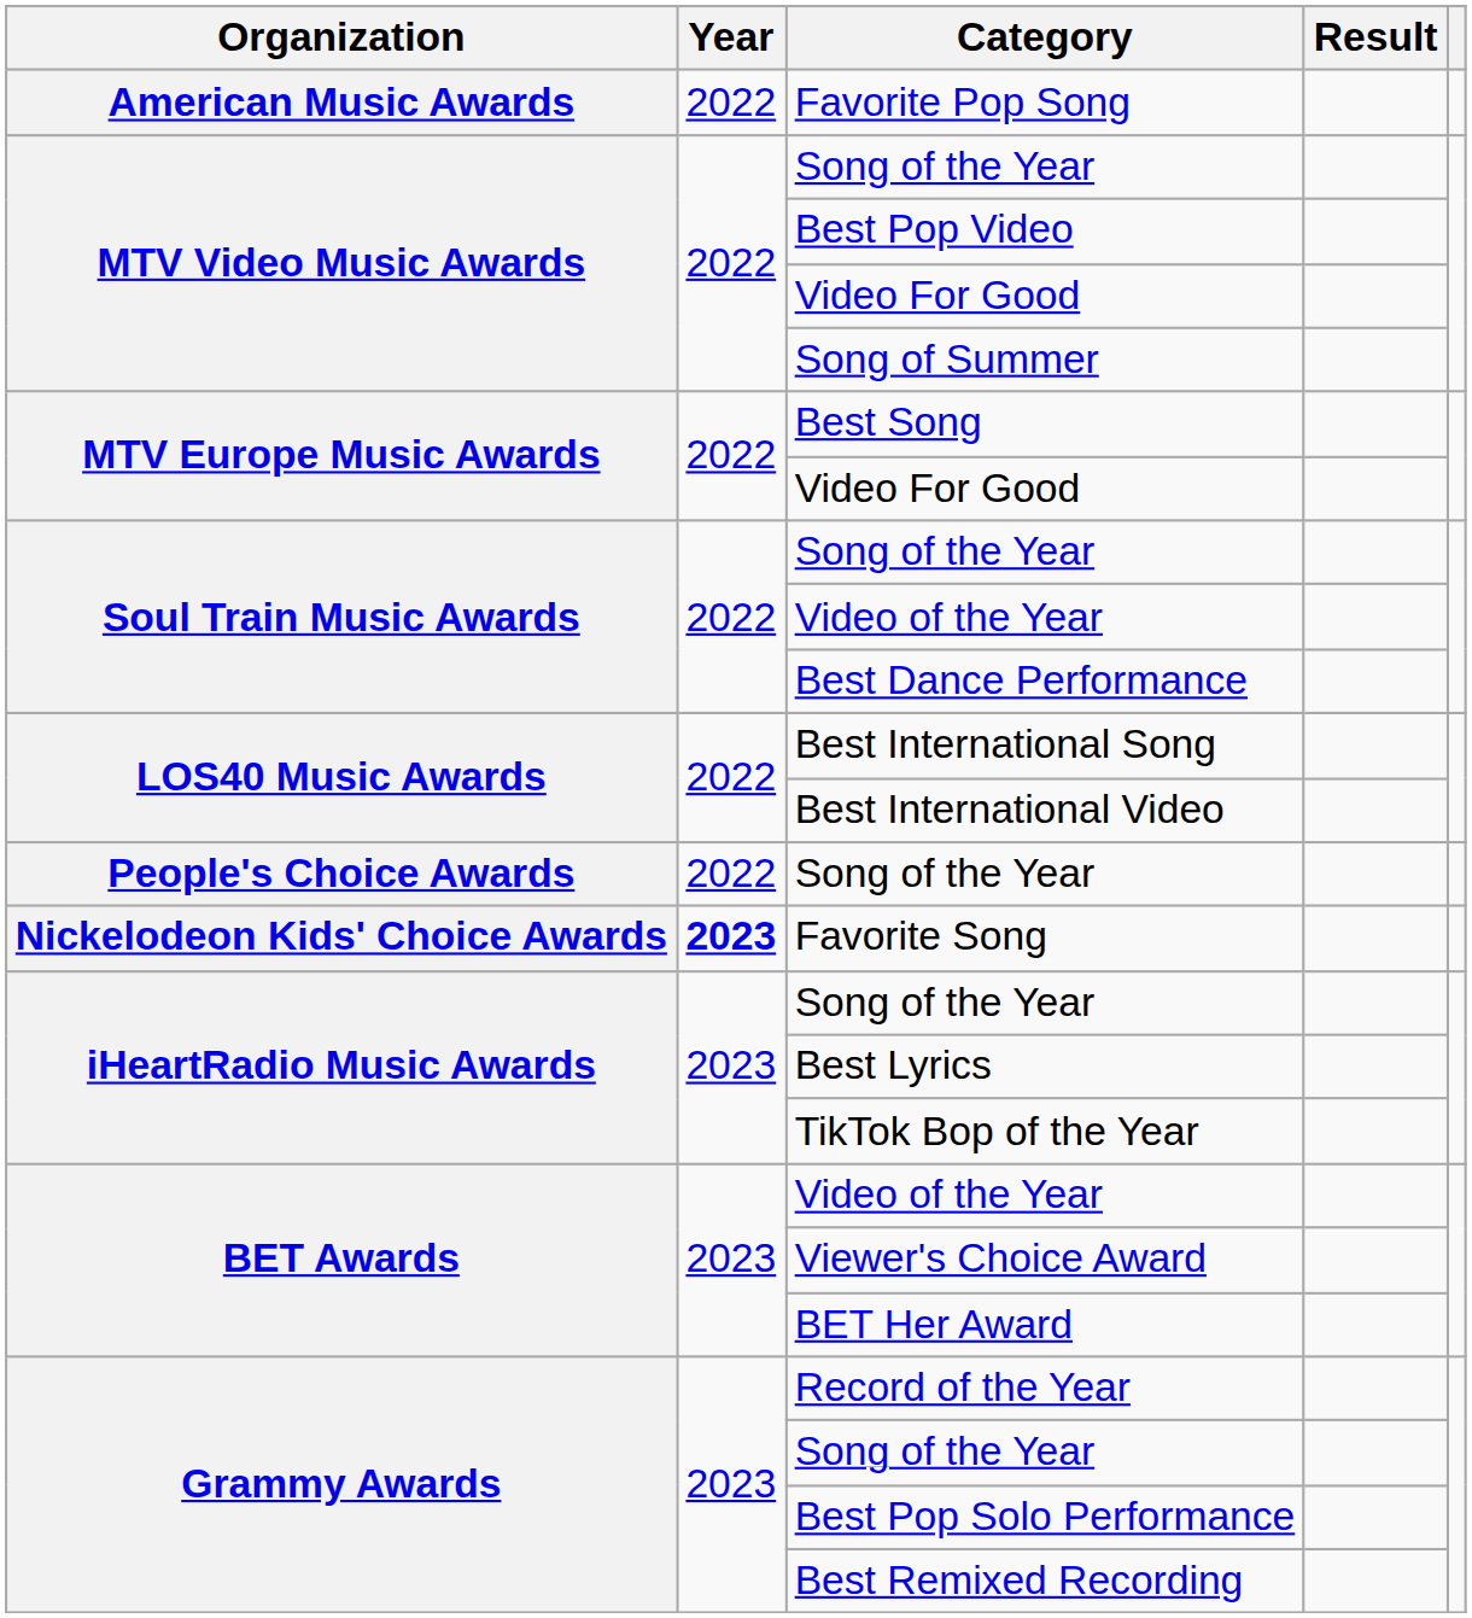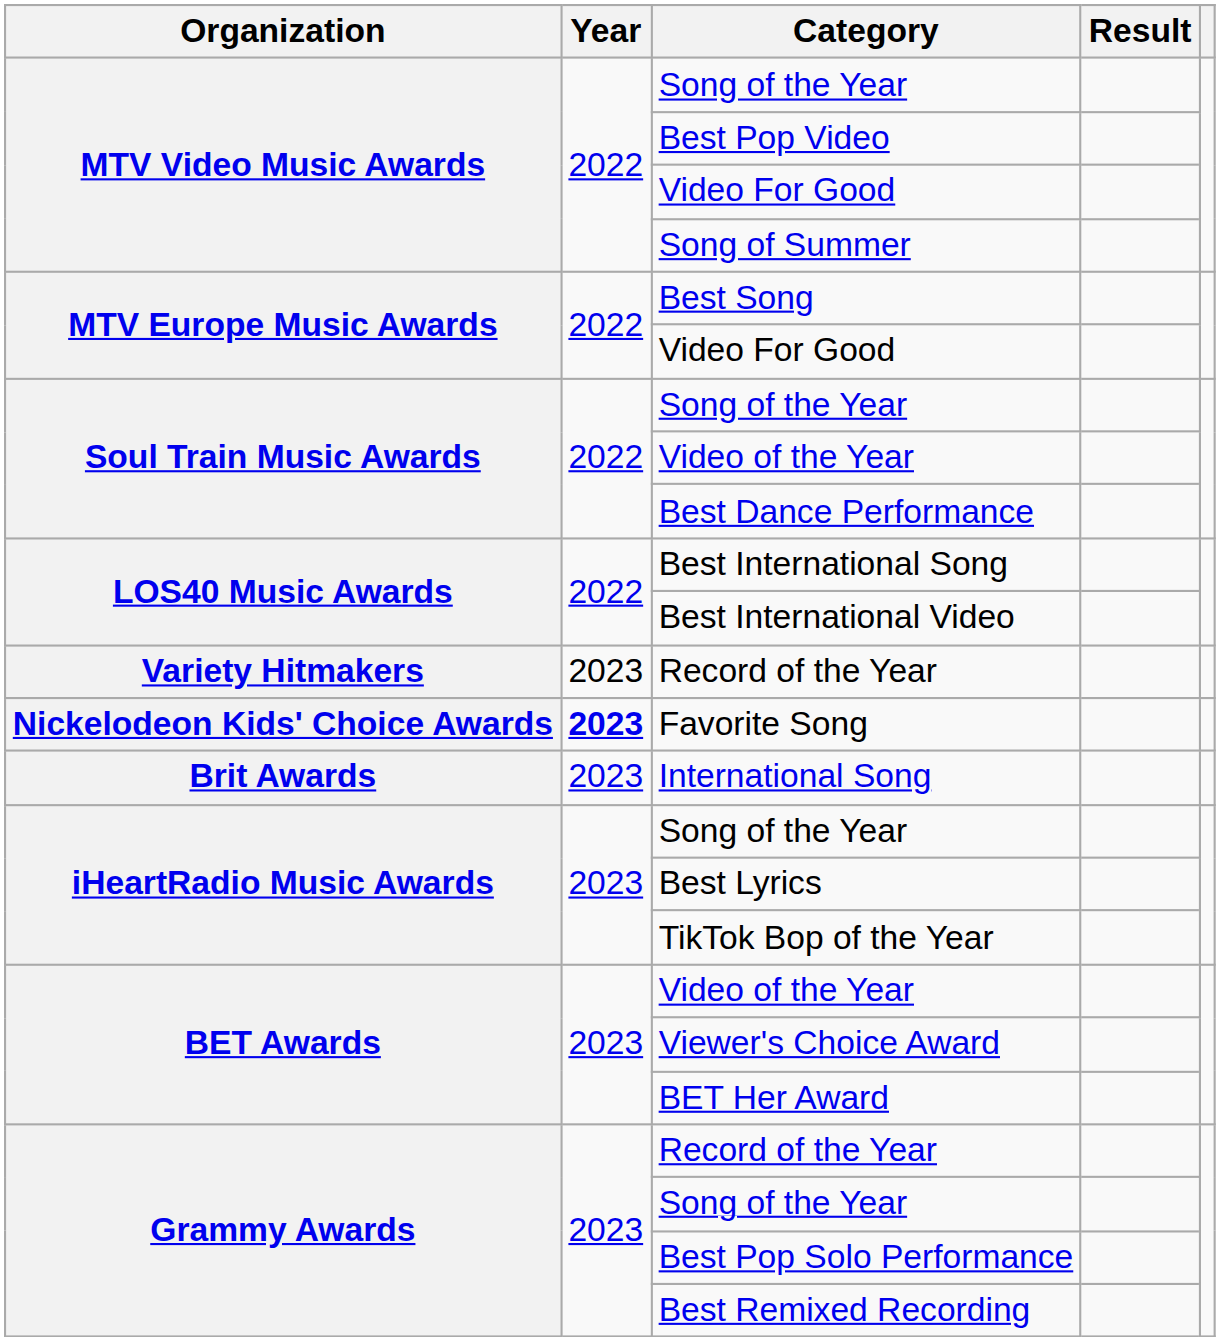- row: American Music Awards | 2022 | Favorite Pop Song
- row: People's Choice Awards | 2022 | Song of the Year
+ row: Variety Hitmakers | 2023 | Record of the Year
+ row: Brit Awards | 2023 | International Song
